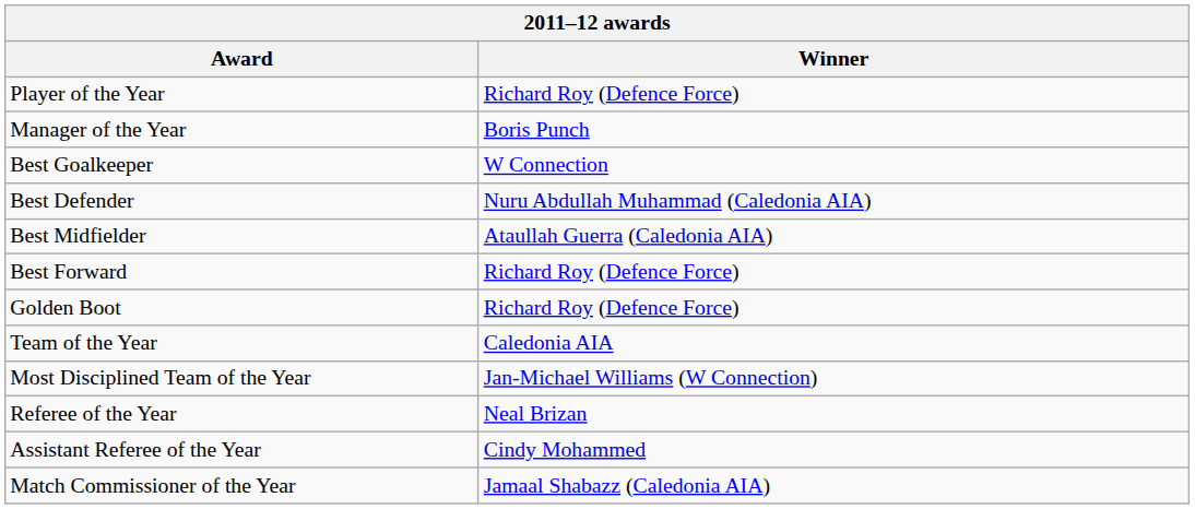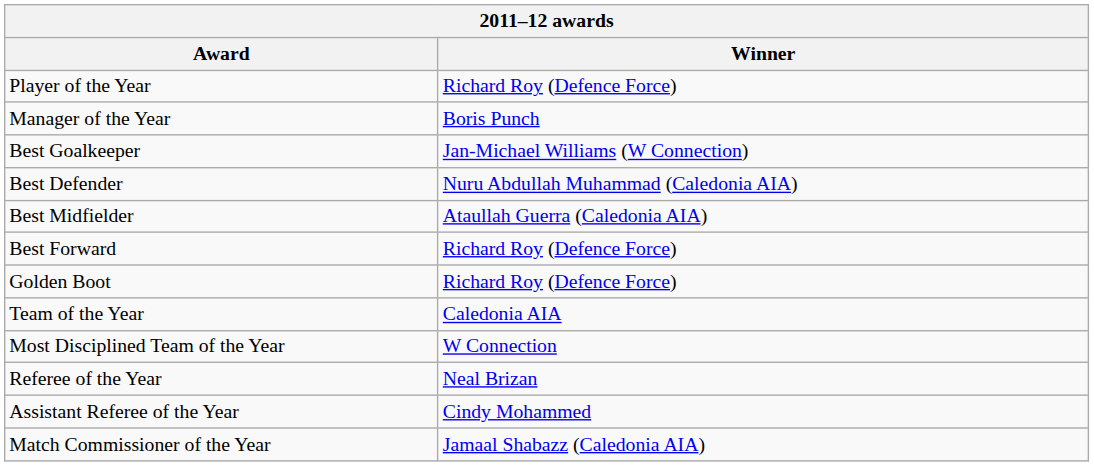Best Goalkeeper | Winner: W Connection -> Jan-Michael Williams (W Connection)
Most Disciplined Team of the Year | Winner: Jan-Michael Williams (W Connection) -> W Connection
